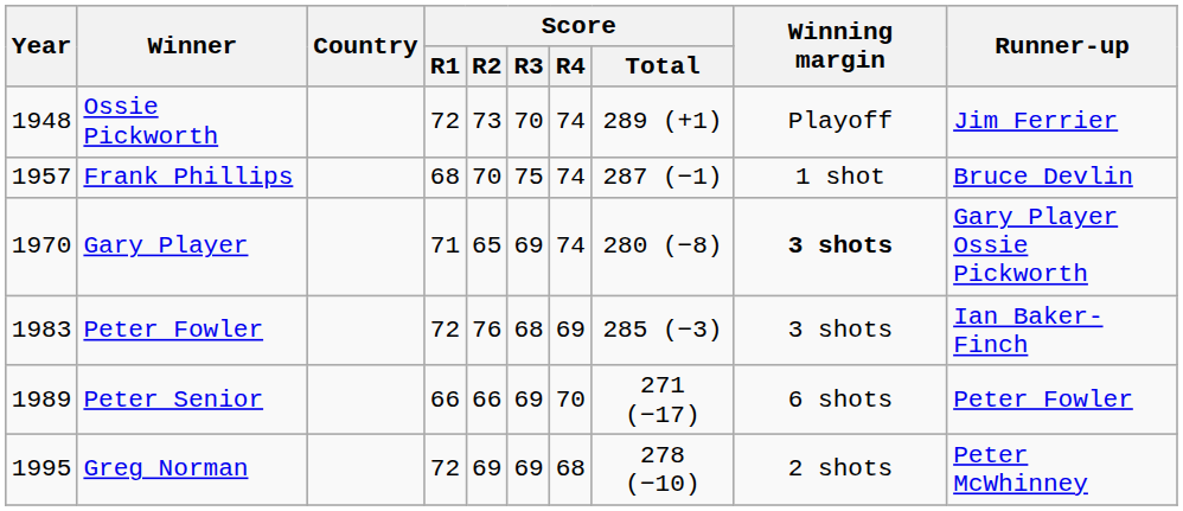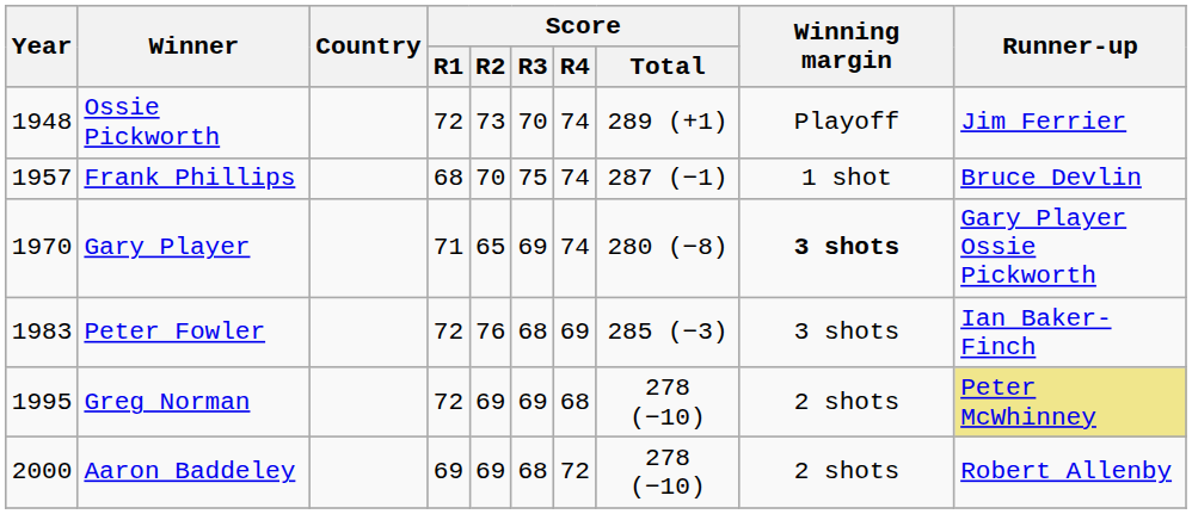- row: 1989 | Peter Senior | 66 | 66 | 69 | 70 | 271 (−17) | 6 shots | Peter Fowler
Greg Norman | Runner-up: no background -> khaki background
+ row: 2000 | Aaron Baddeley | 69 | 69 | 68 | 72 | 278 (−10) | 2 shots | Robert Allenby
